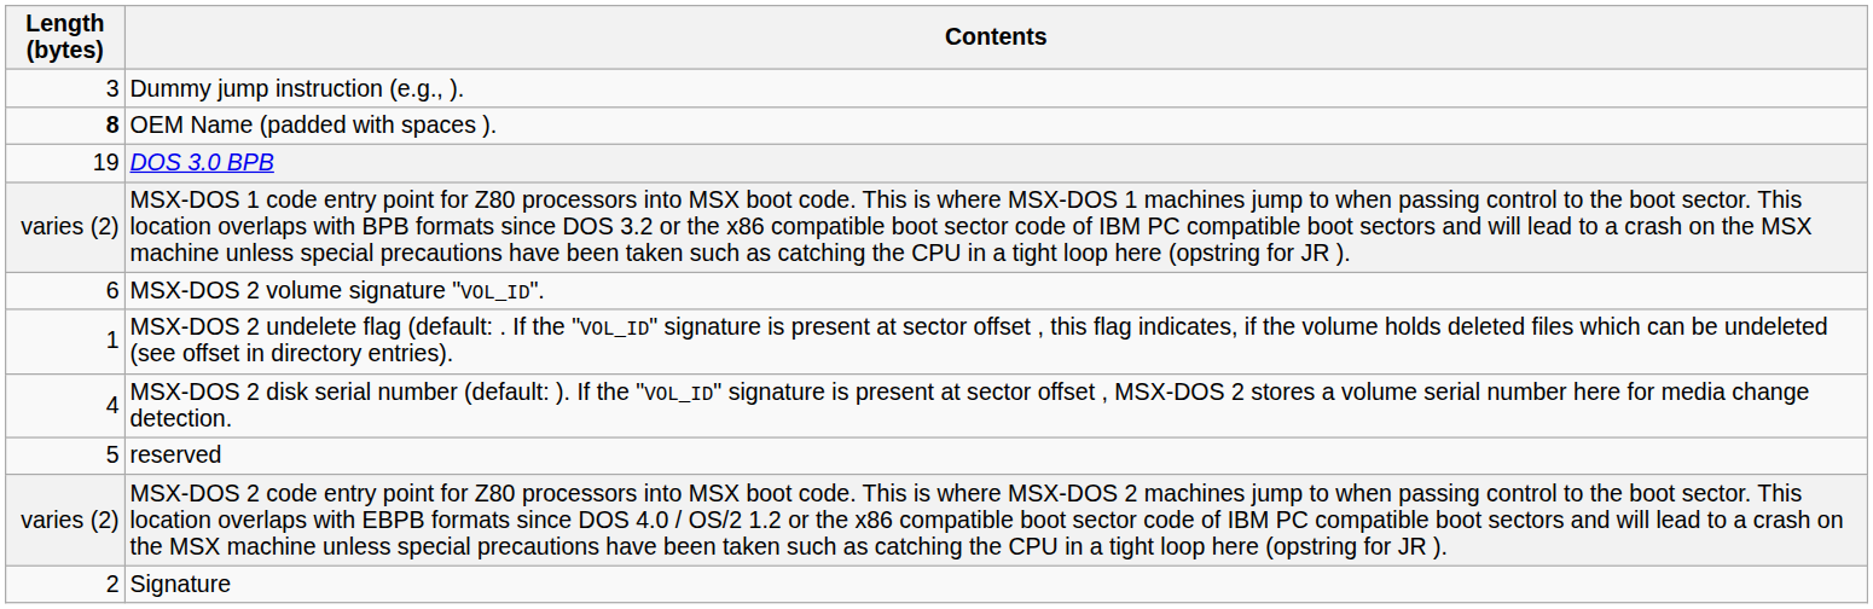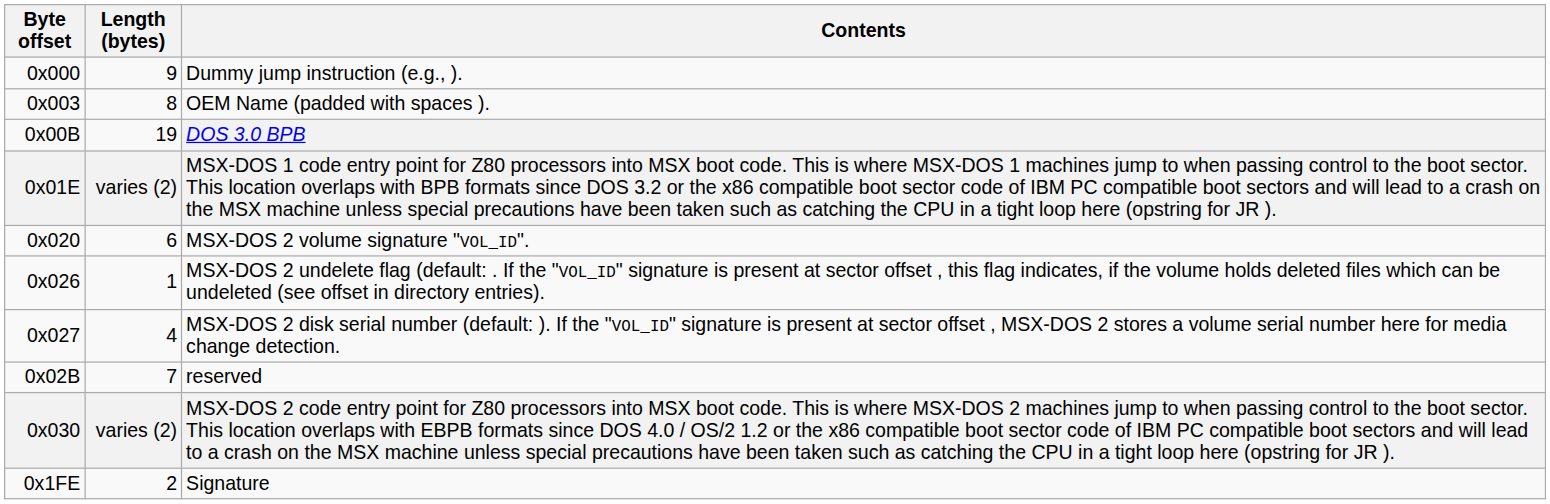+ column: Byte offset | 0x000 | 0x003 | 0x00B | 0x01E | 0x020 | 0x026 | 0x027 | 0x02B | 0x030 | 0x1FE
Dummy jump instruction (e.g., ). | Length (bytes): 3 -> 9
OEM Name (padded with spaces ). | Length (bytes): bold -> normal
reserved | Length (bytes): 5 -> 7
